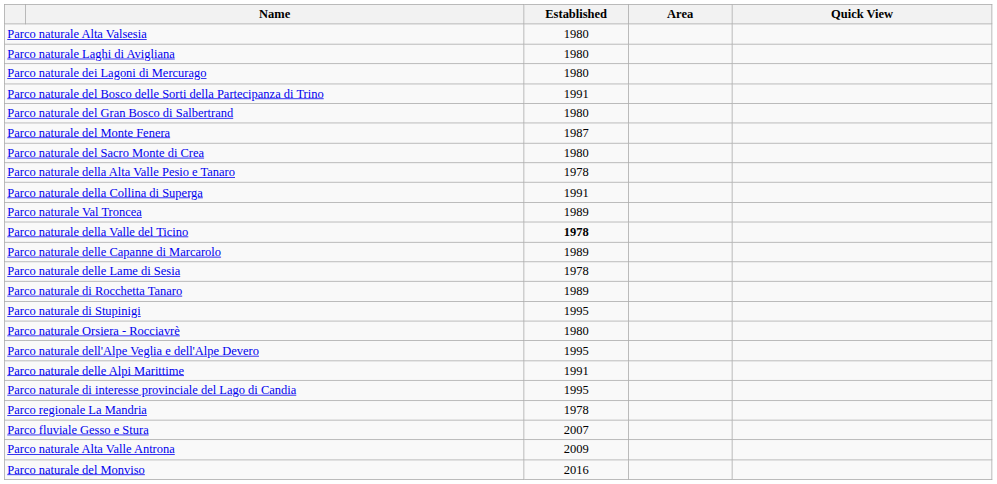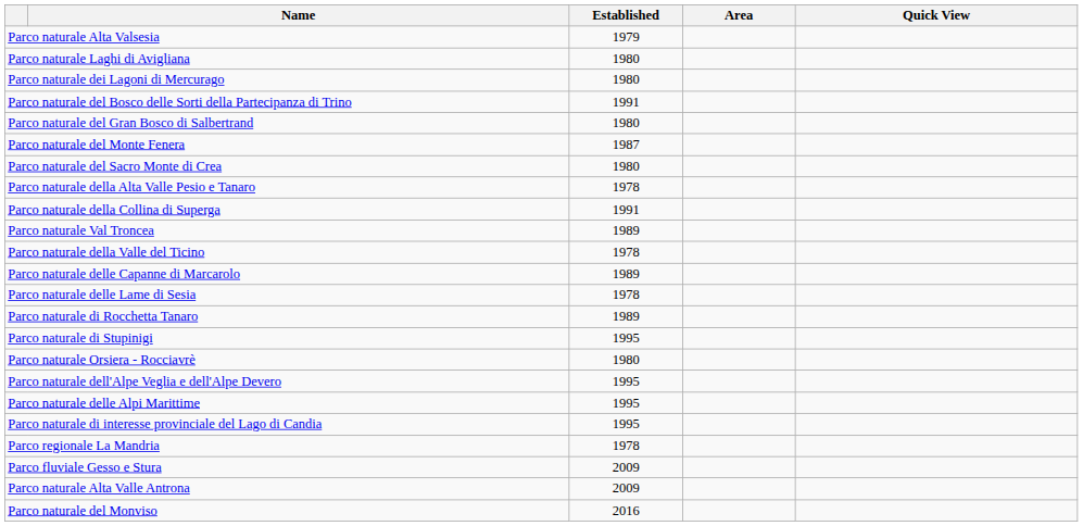Parco naturale Alta Valsesia | Established: 1980 -> 1979
Parco naturale della Valle del Ticino | Established: bold -> normal
Parco naturale delle Alpi Marittime | Established: 1991 -> 1995
Parco fluviale Gesso e Stura | Established: 2007 -> 2009
